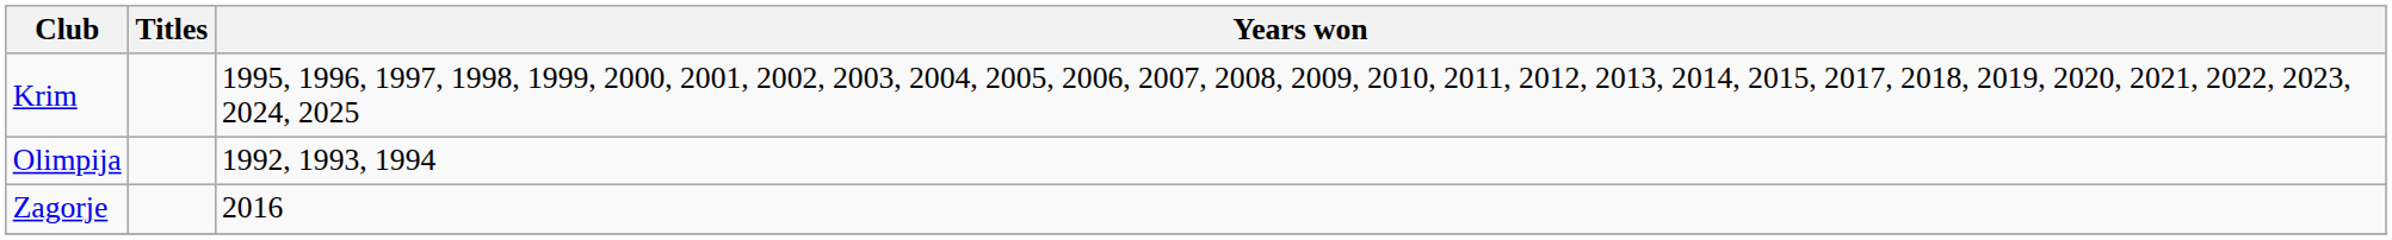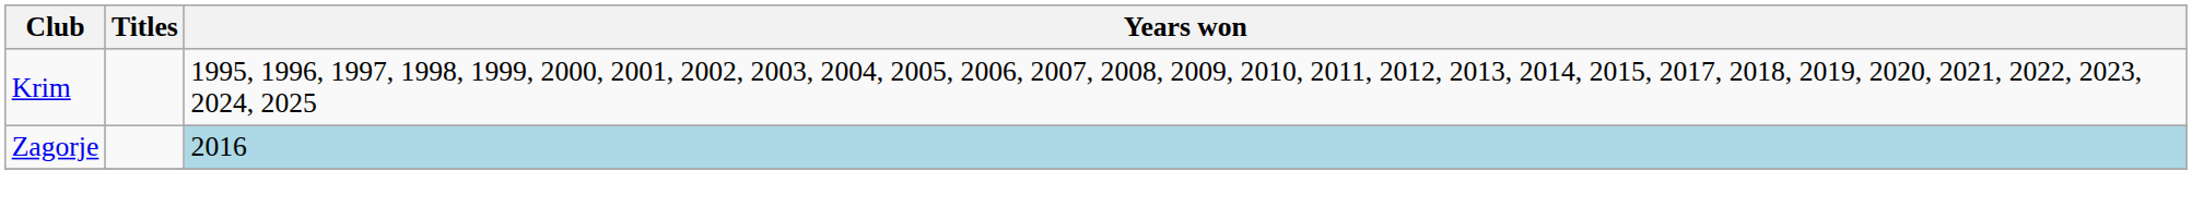- row: Olimpija | 1992, 1993, 1994
Zagorje | Years won: no background -> lightblue background
